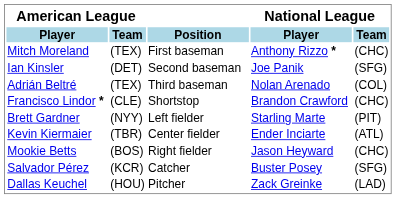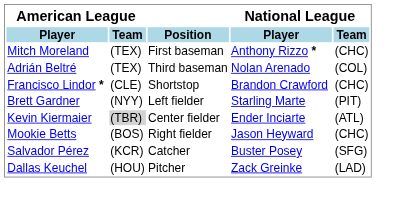- row: Ian Kinsler | (DET) | Second baseman | Joe Panik | (SFG)
Kevin Kiermaier | American League / Team: no background -> lightgrey background
